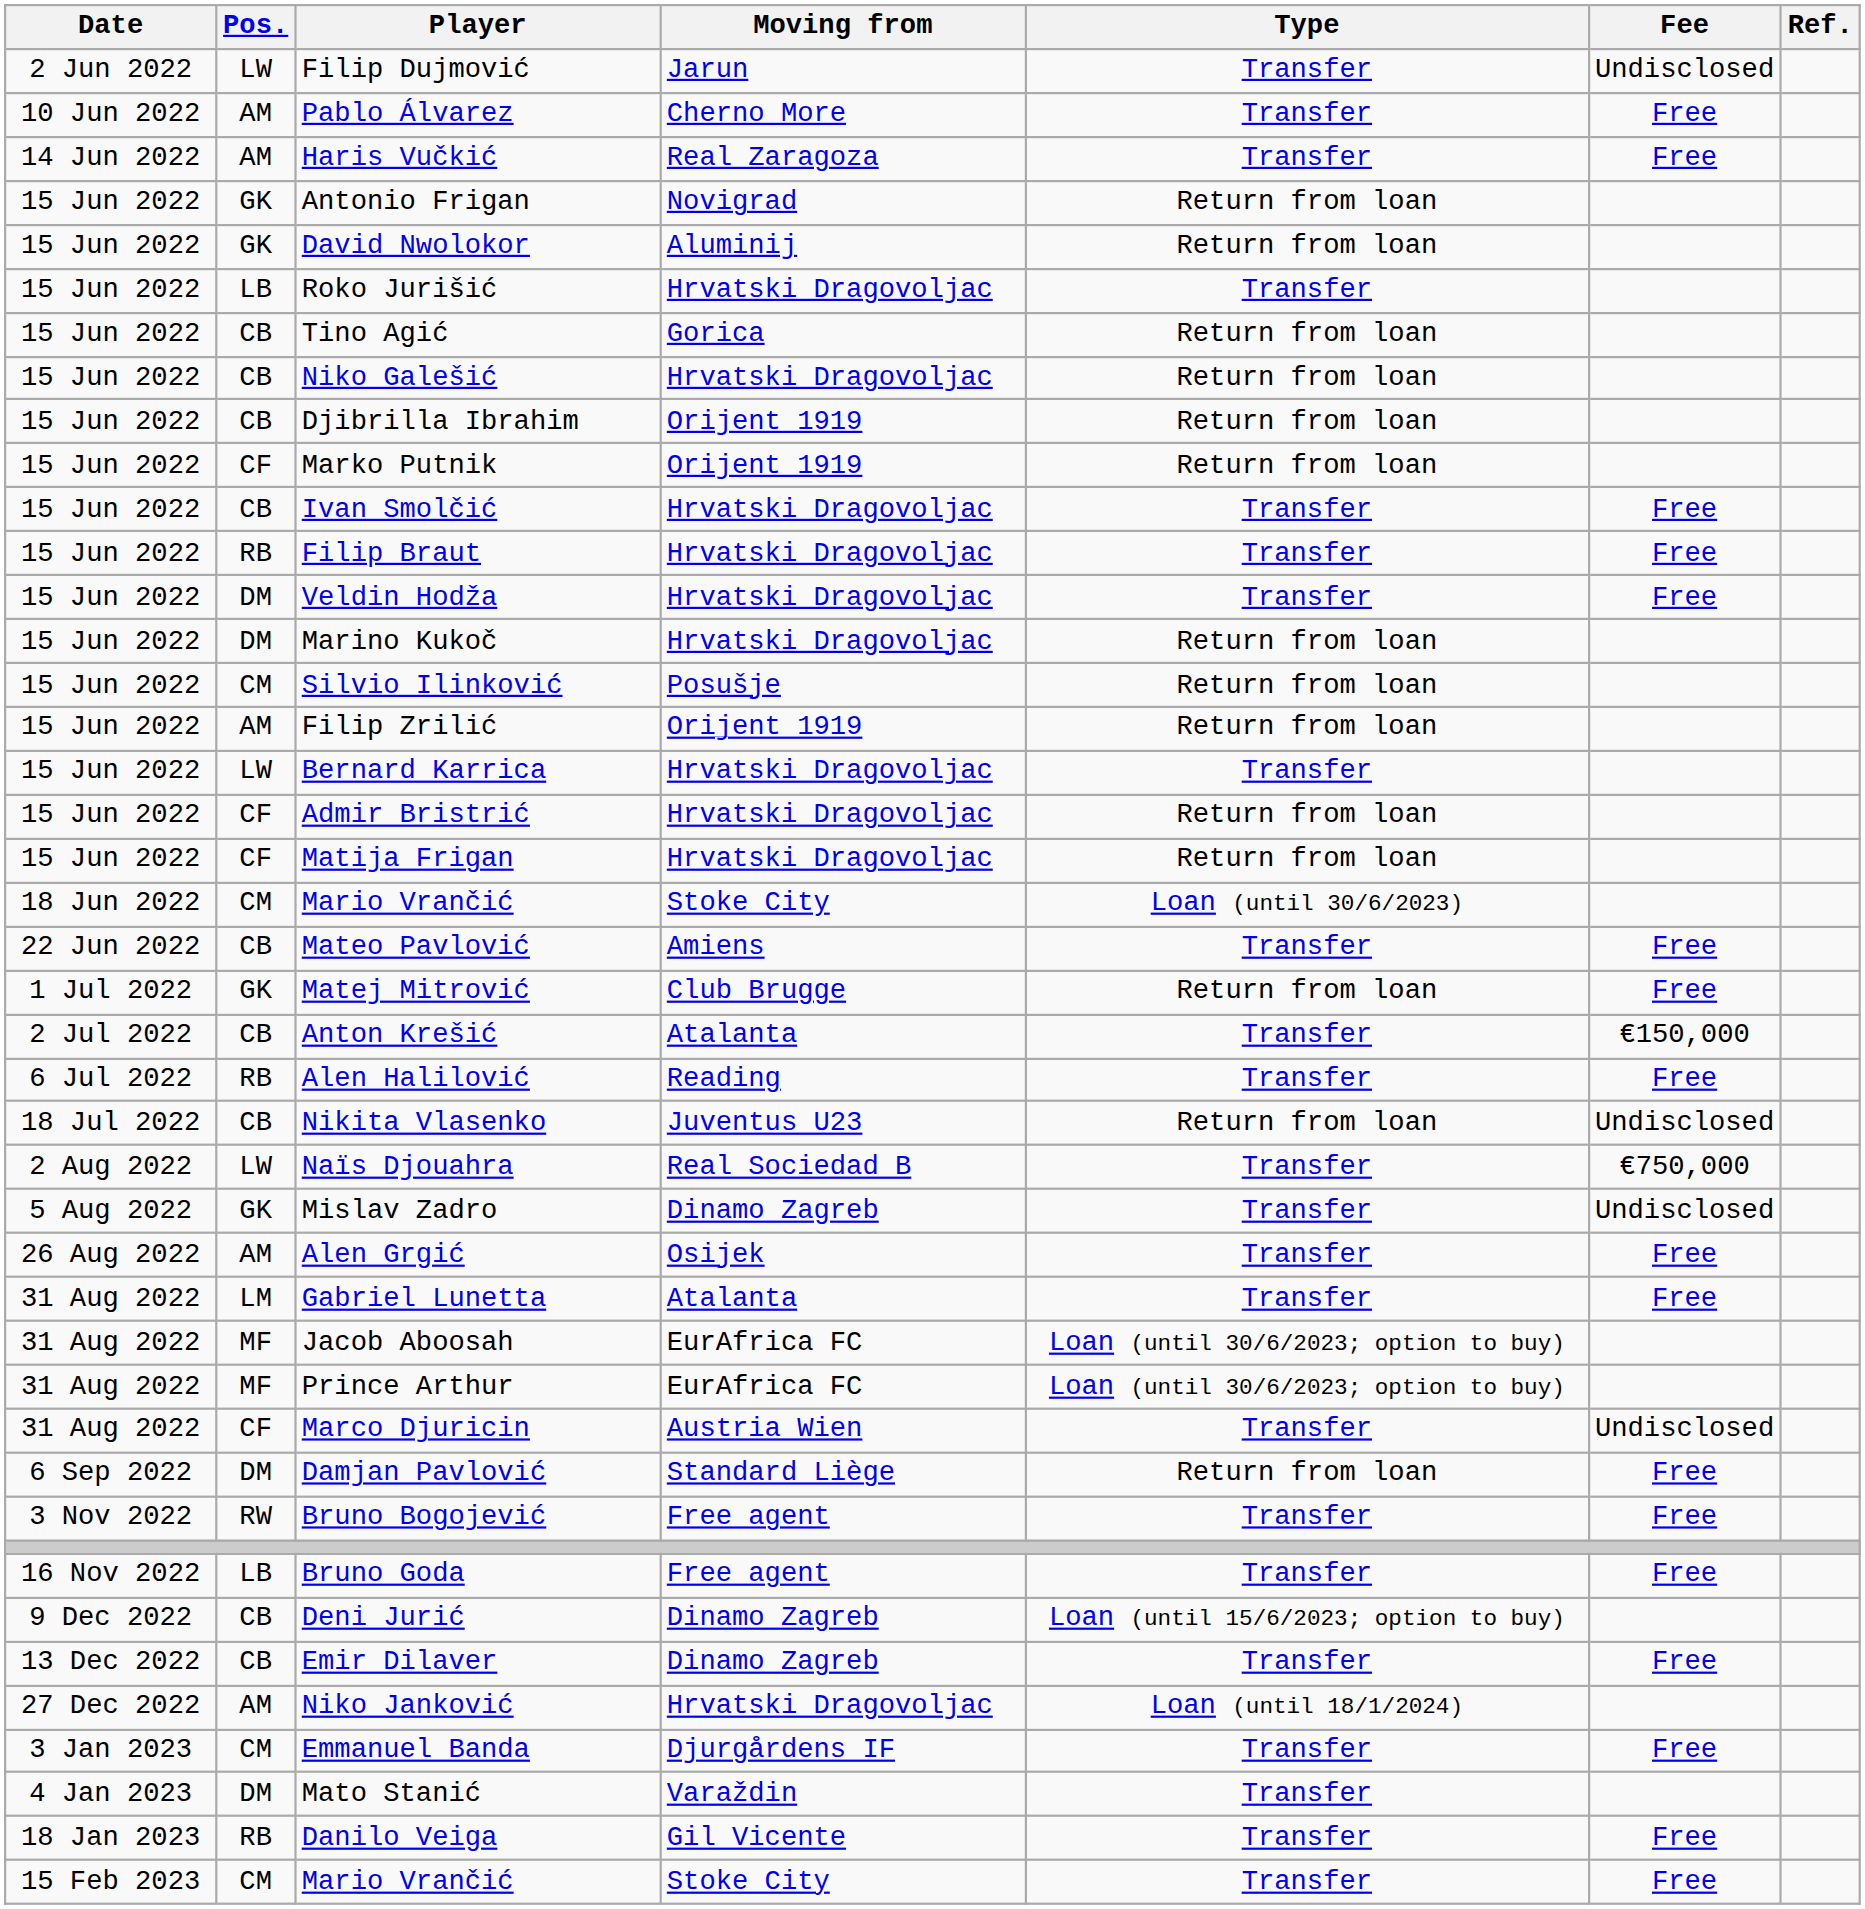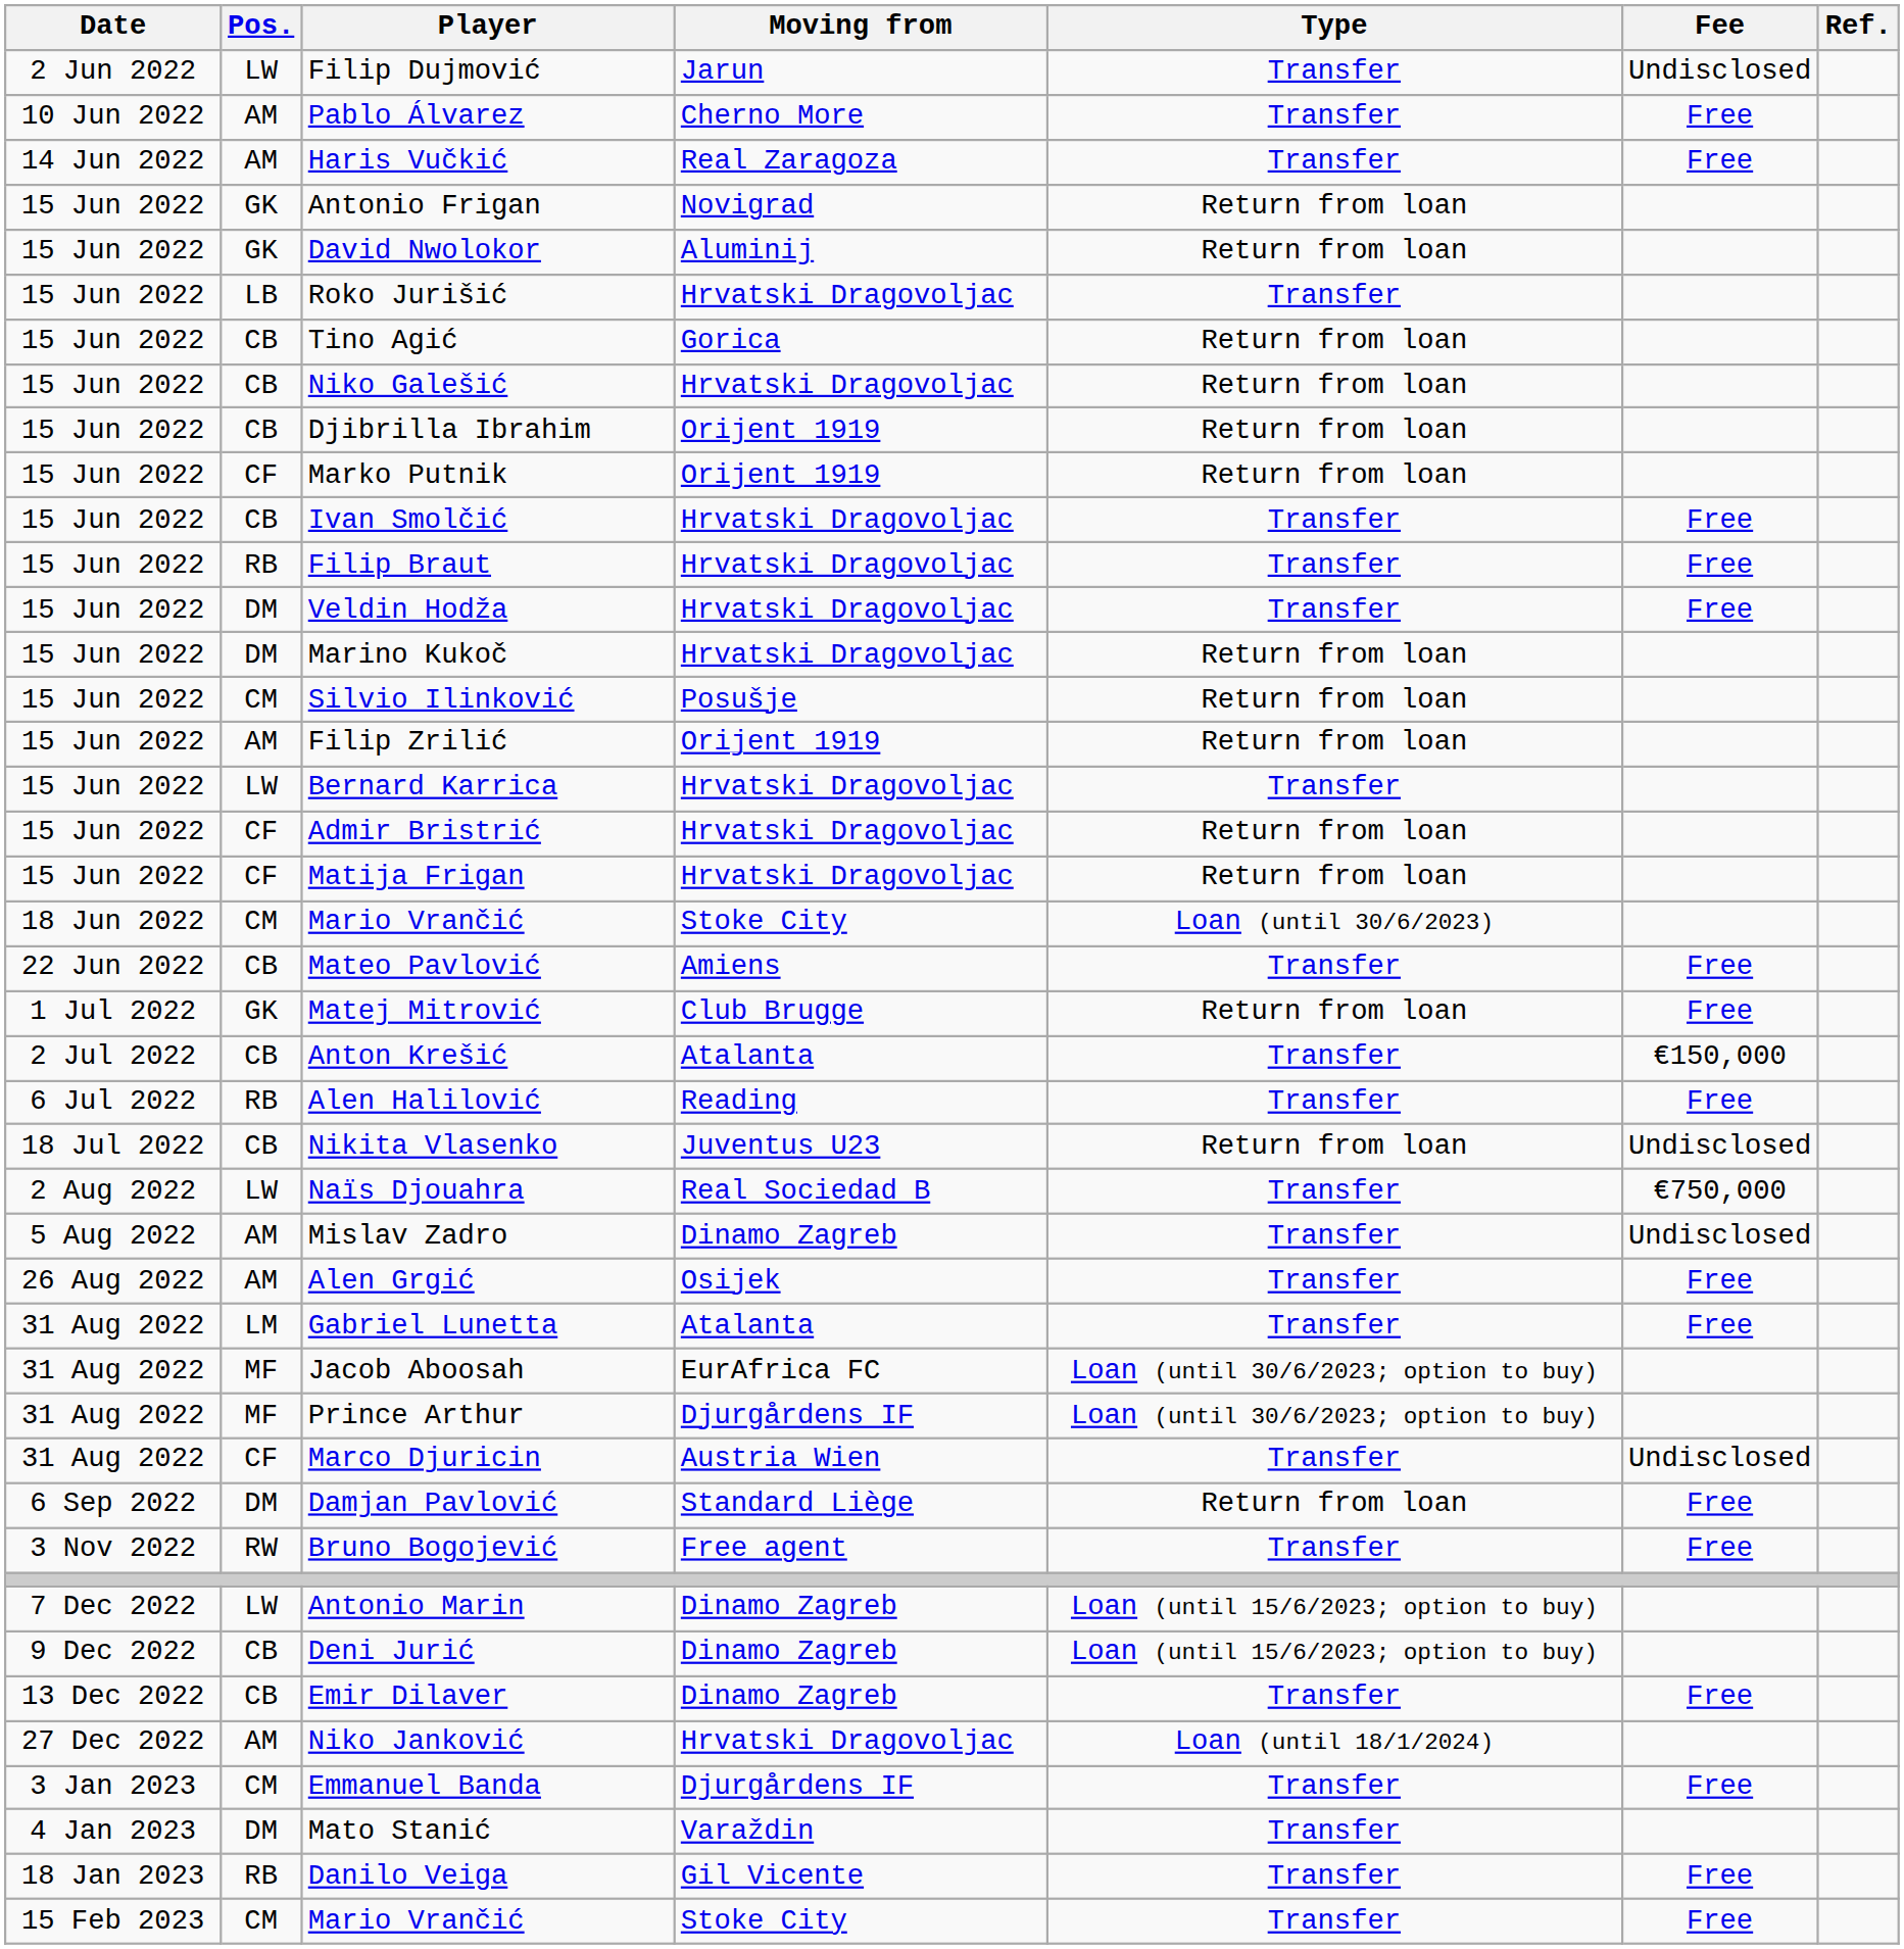Mislav Zadro | Pos.: GK -> AM
Prince Arthur | Moving from: EurAfrica FC -> Djurgårdens IF
- row: 16 Nov 2022 | LB | Bruno Goda | Free agent | Transfer | Free
+ row: 7 Dec 2022 | LW | Antonio Marin | Dinamo Zagreb | Loan (until 15/6/2023; option to buy)
